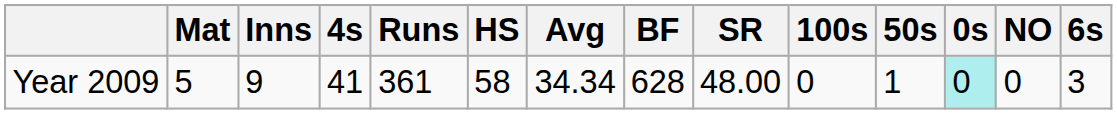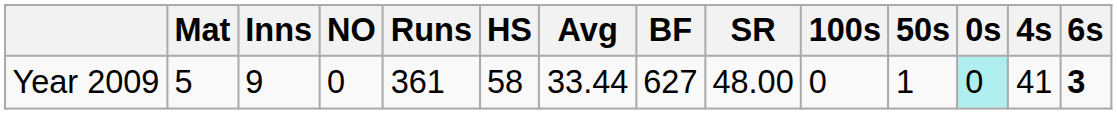columns swapped: NO <-> 4s
Year 2009 | Avg: 34.34 -> 33.44
Year 2009 | BF: 628 -> 627
Year 2009 | 6s: normal -> bold
